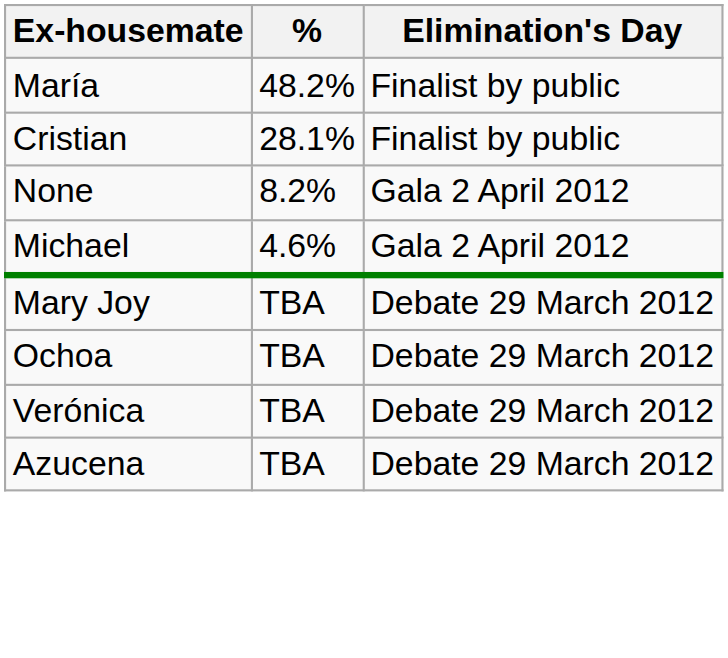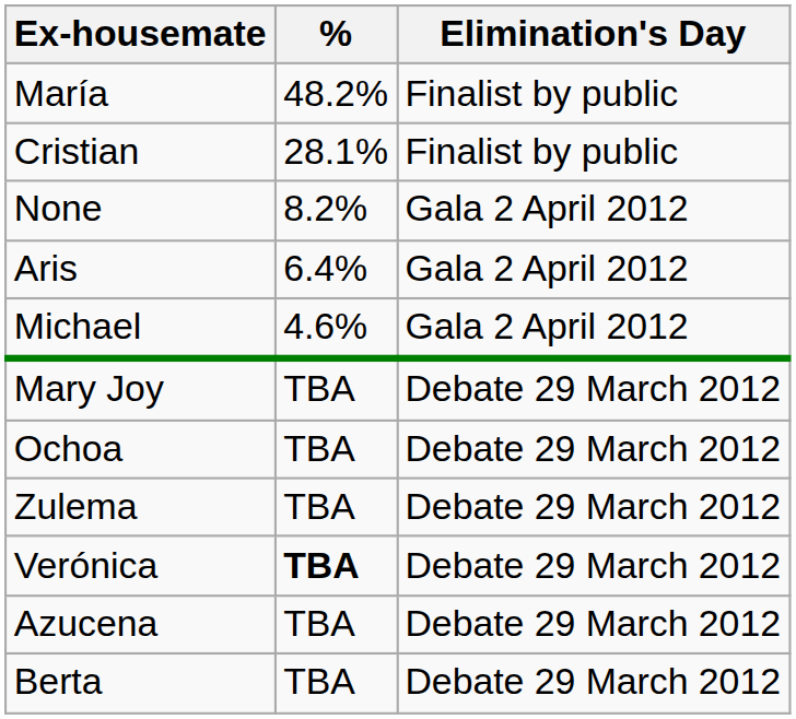+ row: Aris | 6.4% | Gala 2 April 2012
+ row: Zulema | TBA | Debate 29 March 2012
Verónica | %: normal -> bold
+ row: Berta | TBA | Debate 29 March 2012
